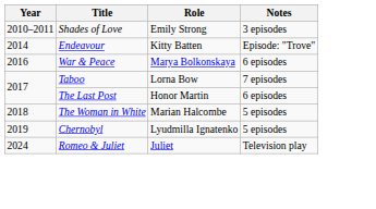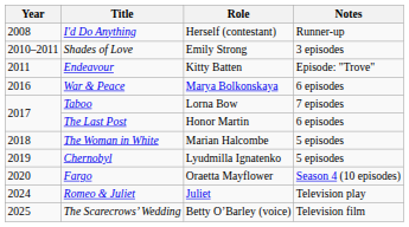+ row: 2008 | I'd Do Anything | Herself (contestant) | Runner-up
Endeavour | Year: 2014 -> 2011
+ row: 2020 | Fargo | Oraetta Mayflower | Season 4 (10 episodes)
+ row: 2025 | The Scarecrows’ Wedding | Betty O’Barley (voice) | Television film
